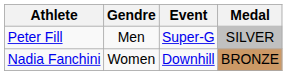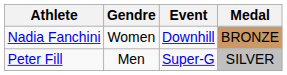rows swapped: Peter Fill <-> Nadia Fanchini
